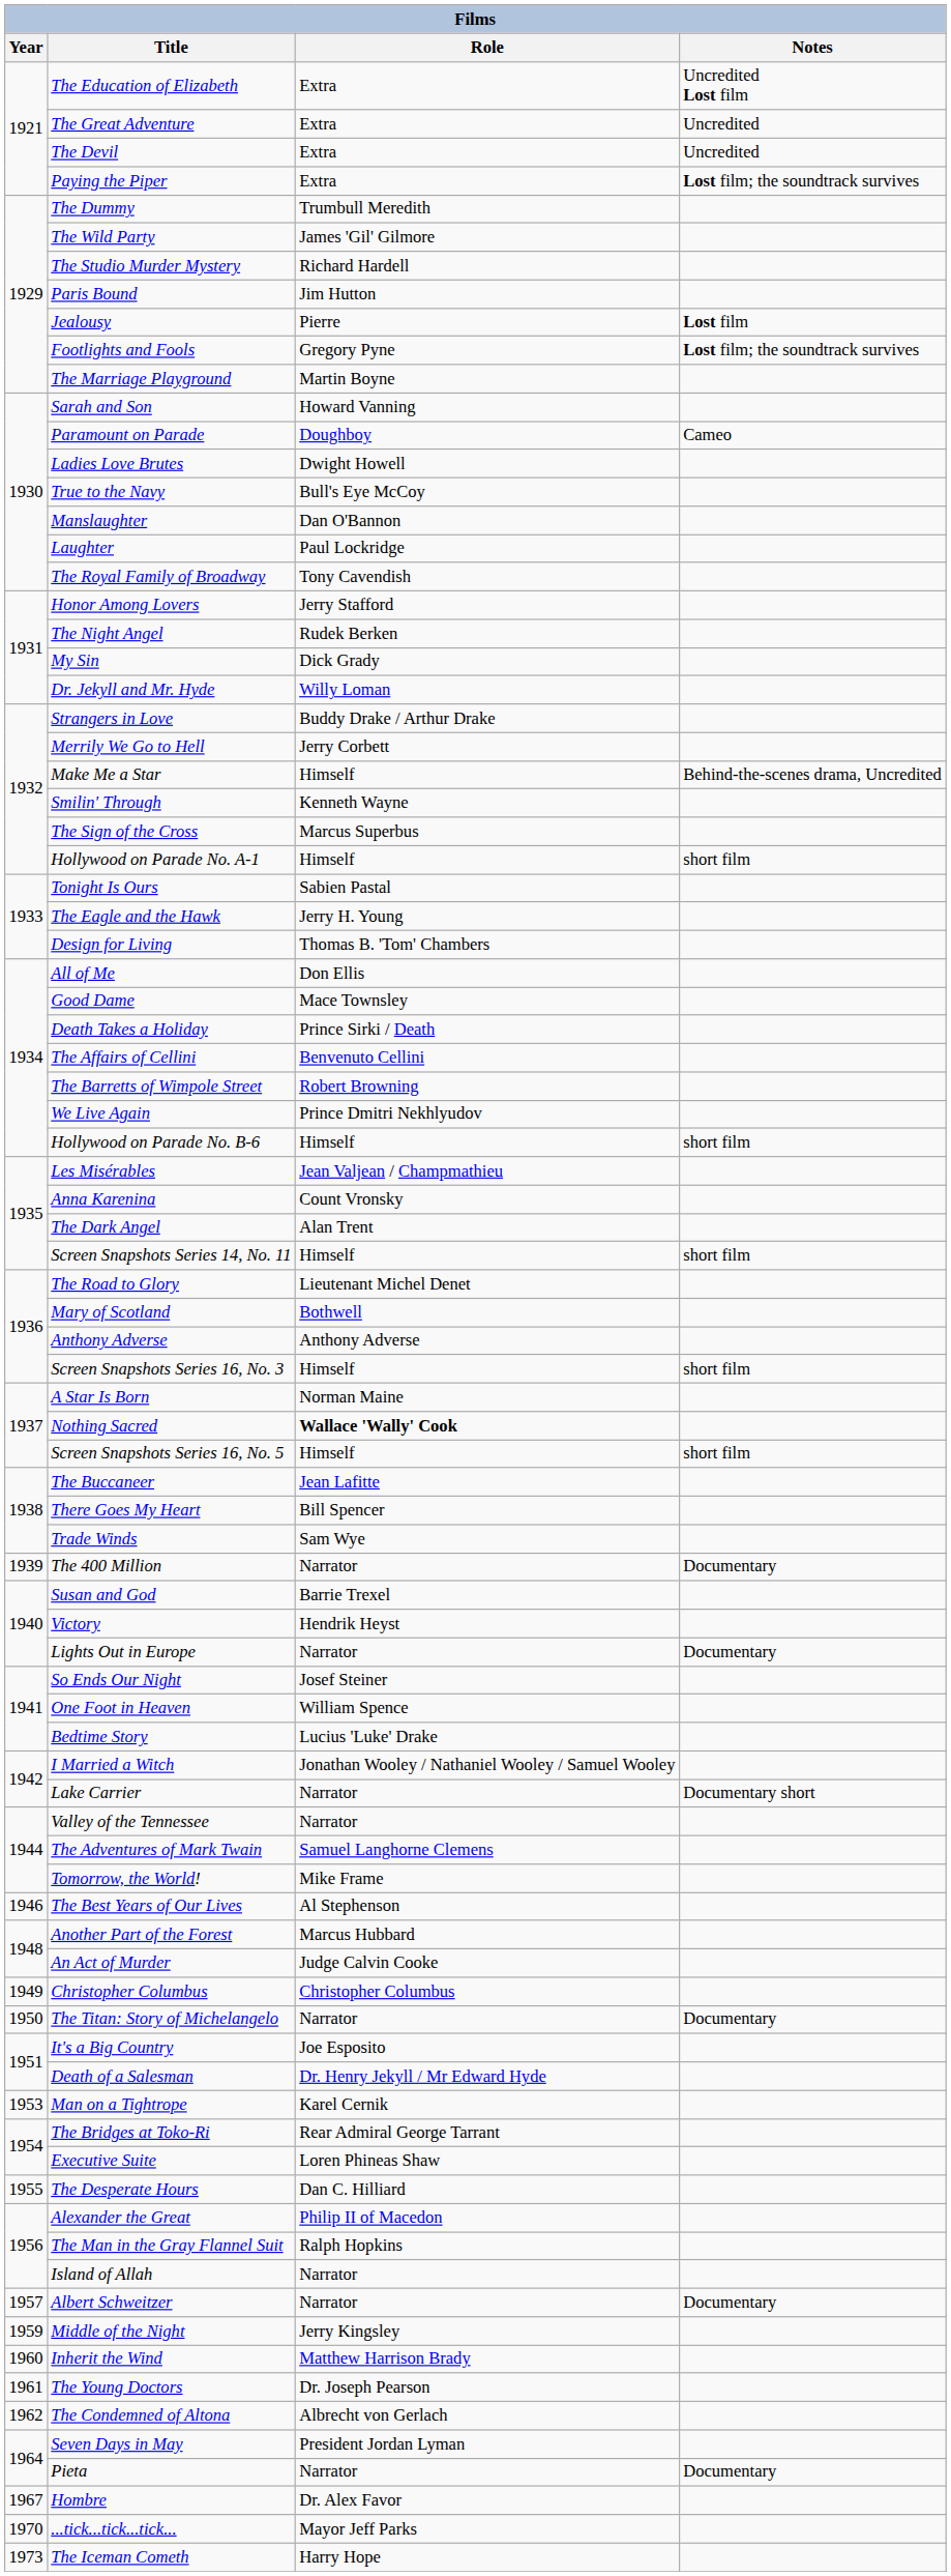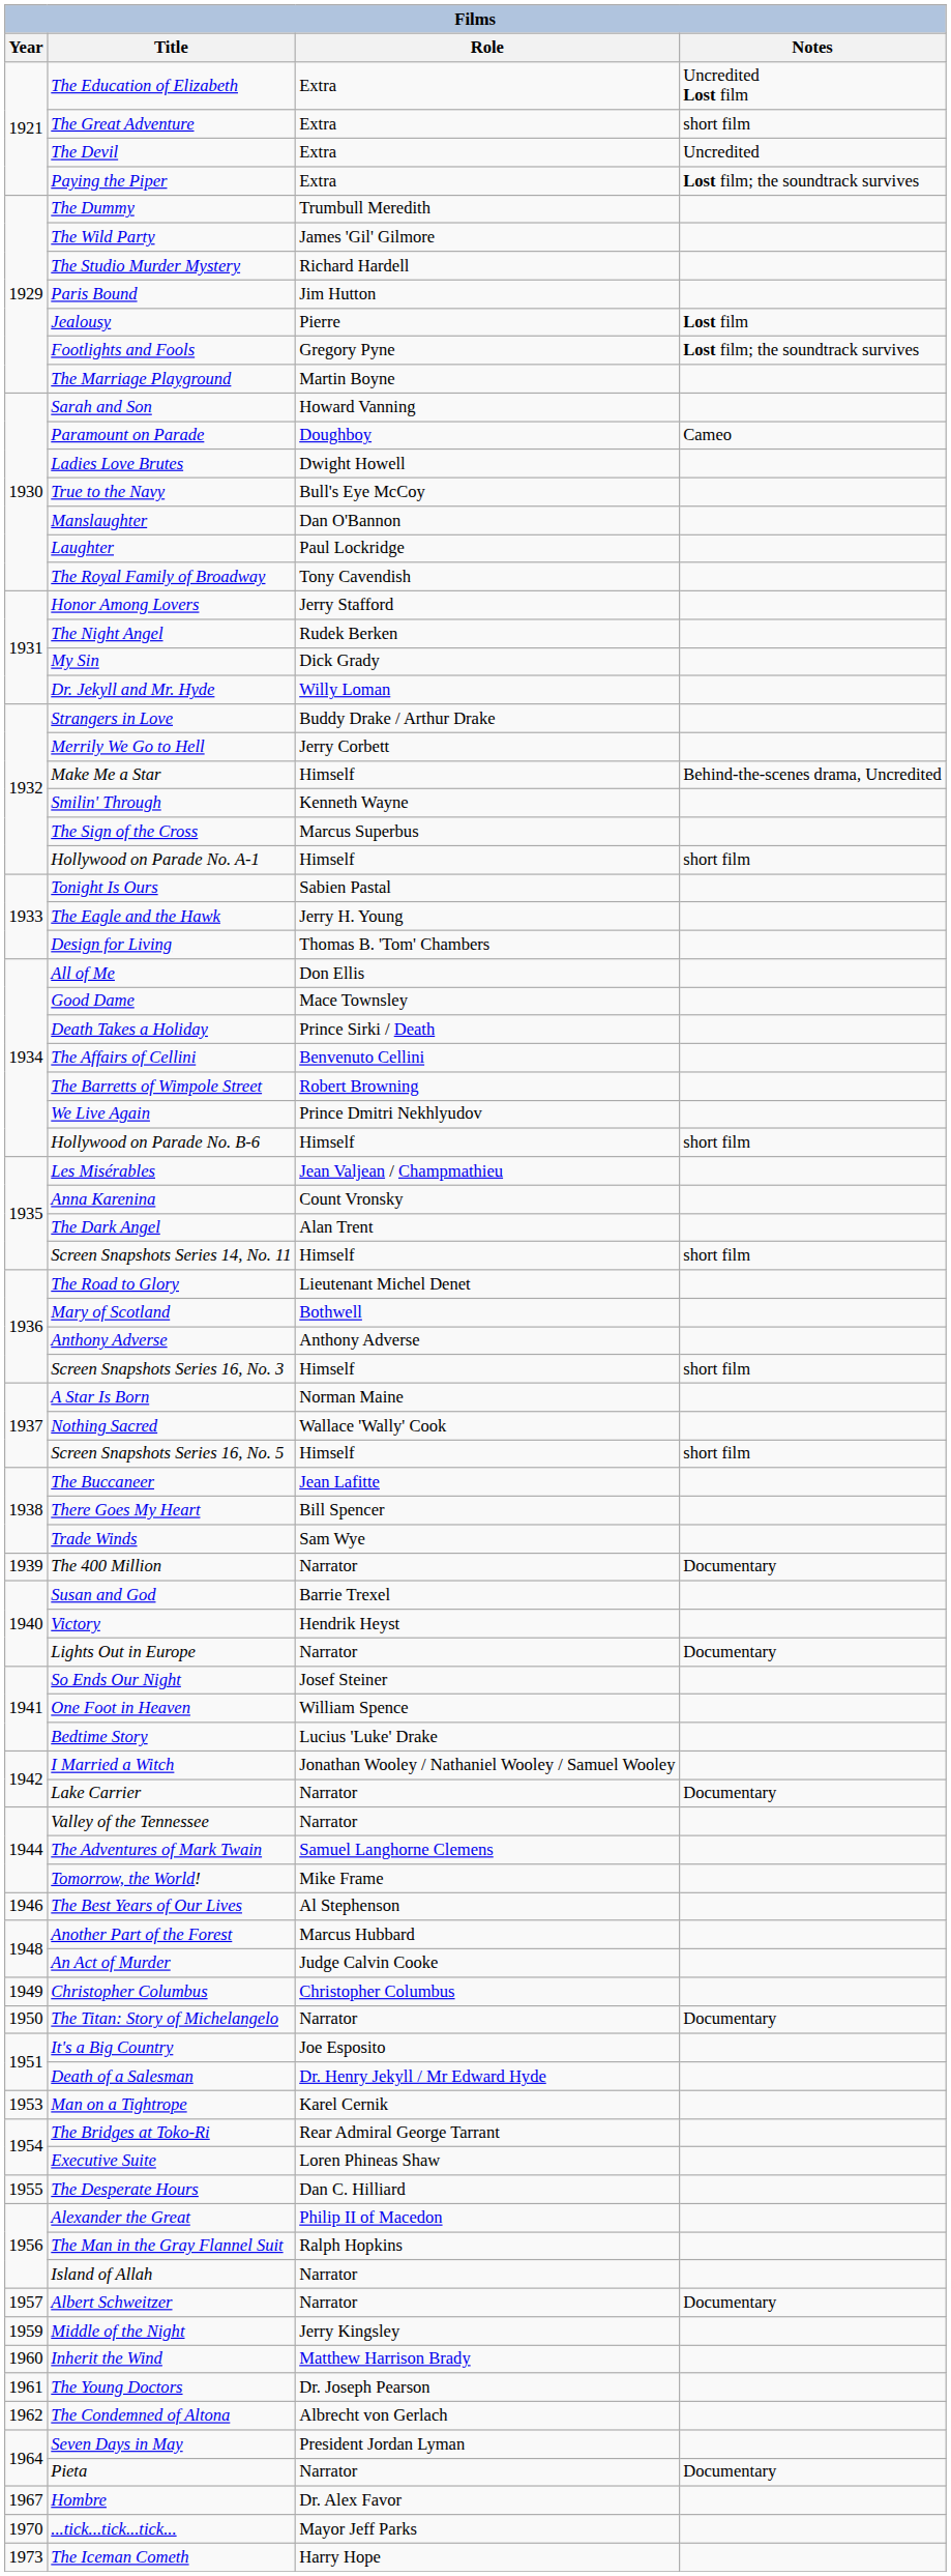The Great Adventure | Notes: Uncredited -> short film
Nothing Sacred | Role: bold -> normal
Lake Carrier | Notes: Documentary short -> Documentary
